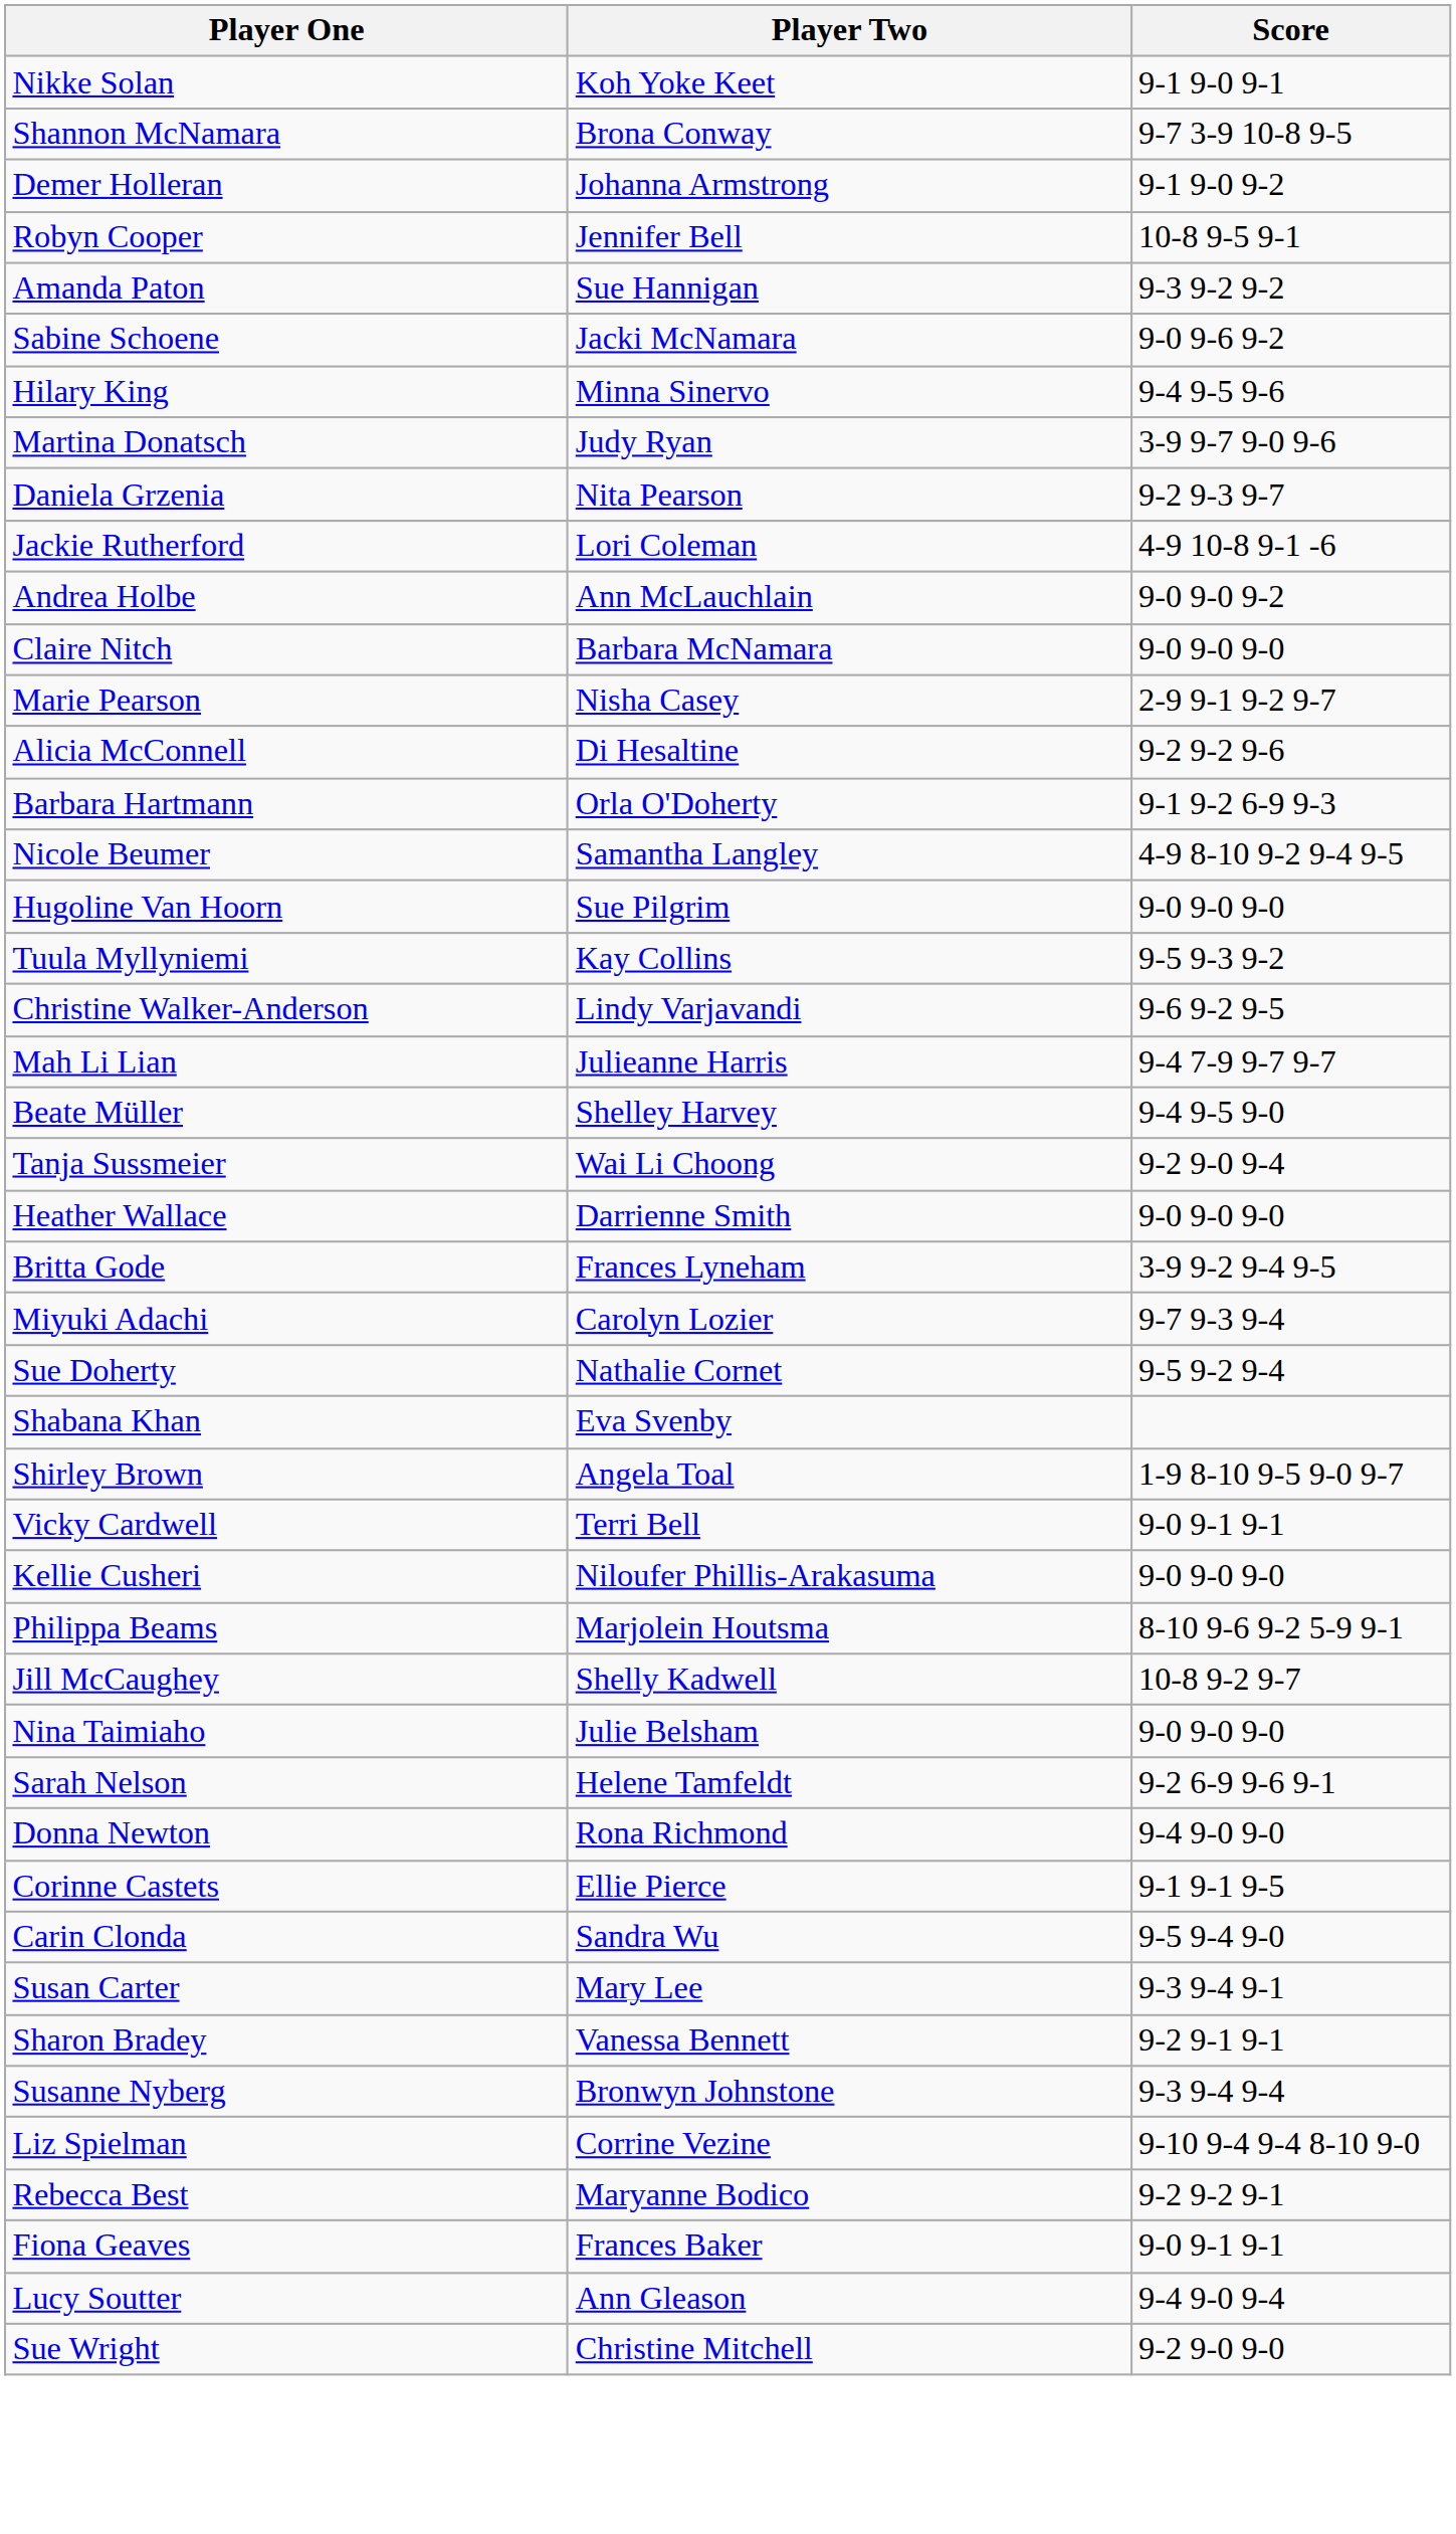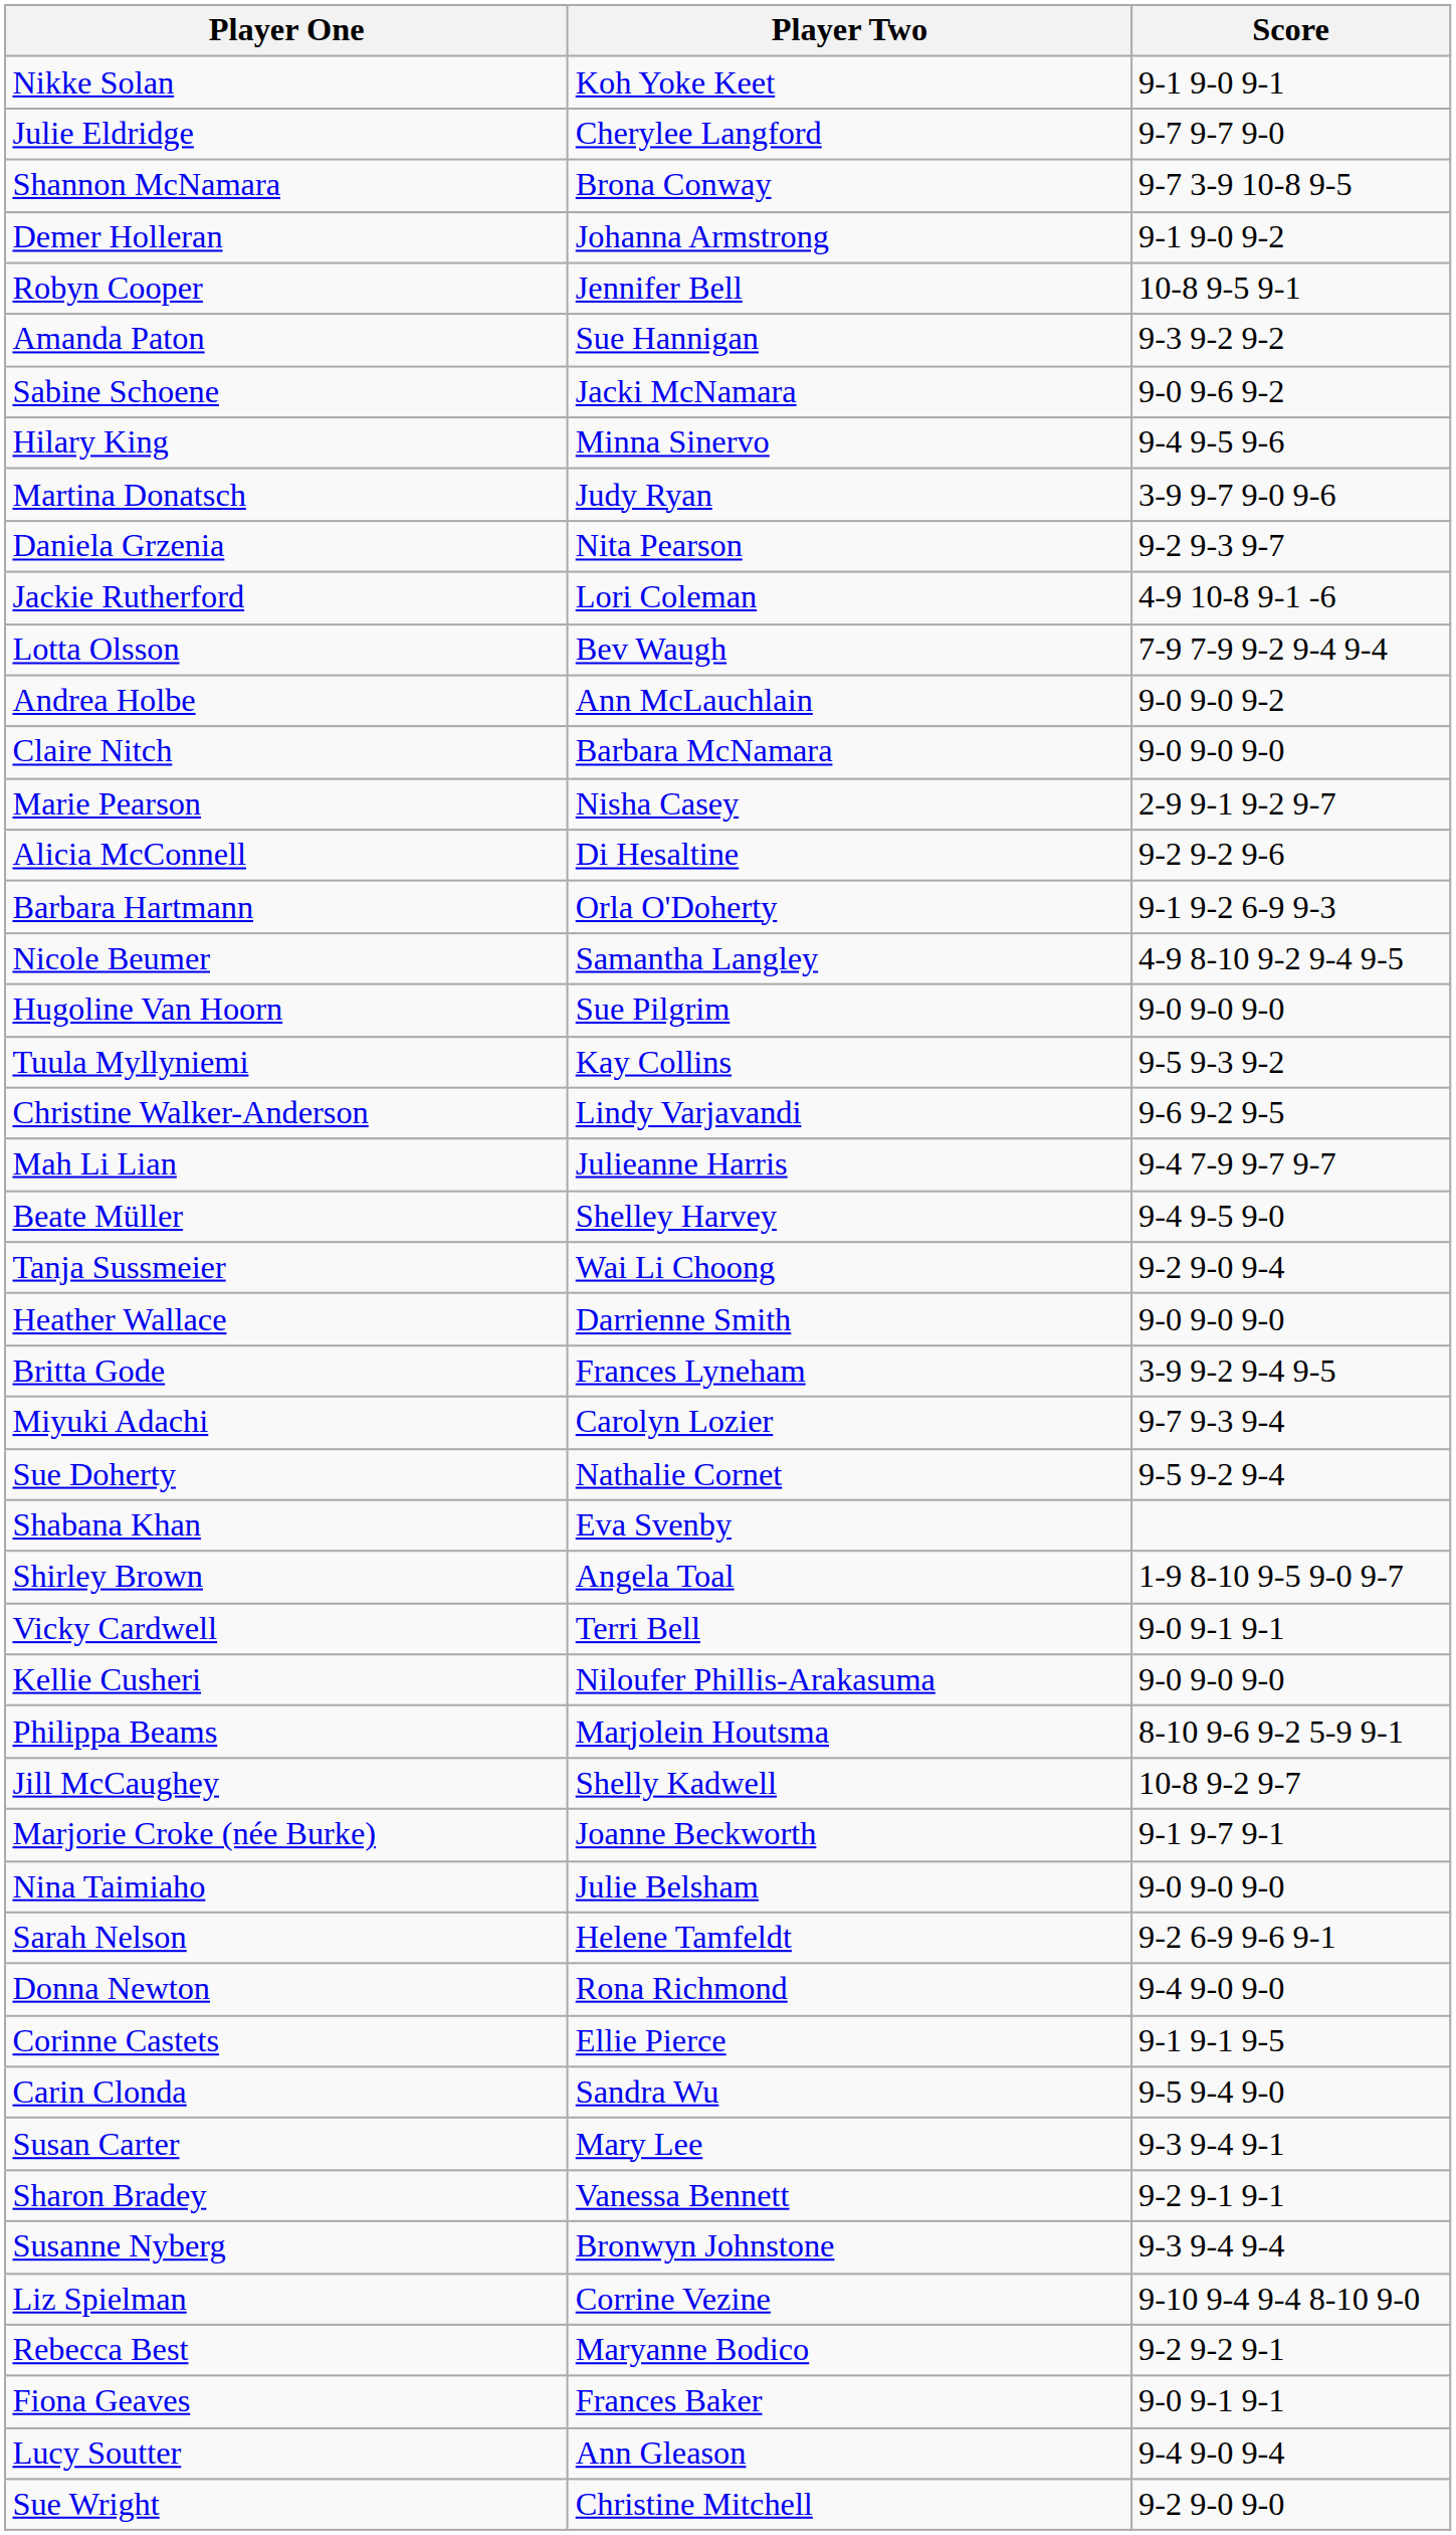+ row: Julie Eldridge | Cherylee Langford | 9-7 9-7 9-0
+ row: Lotta Olsson | Bev Waugh | 7-9 7-9 9-2 9-4 9-4
+ row: Marjorie Croke (née Burke) | Joanne Beckworth | 9-1 9-7 9-1
